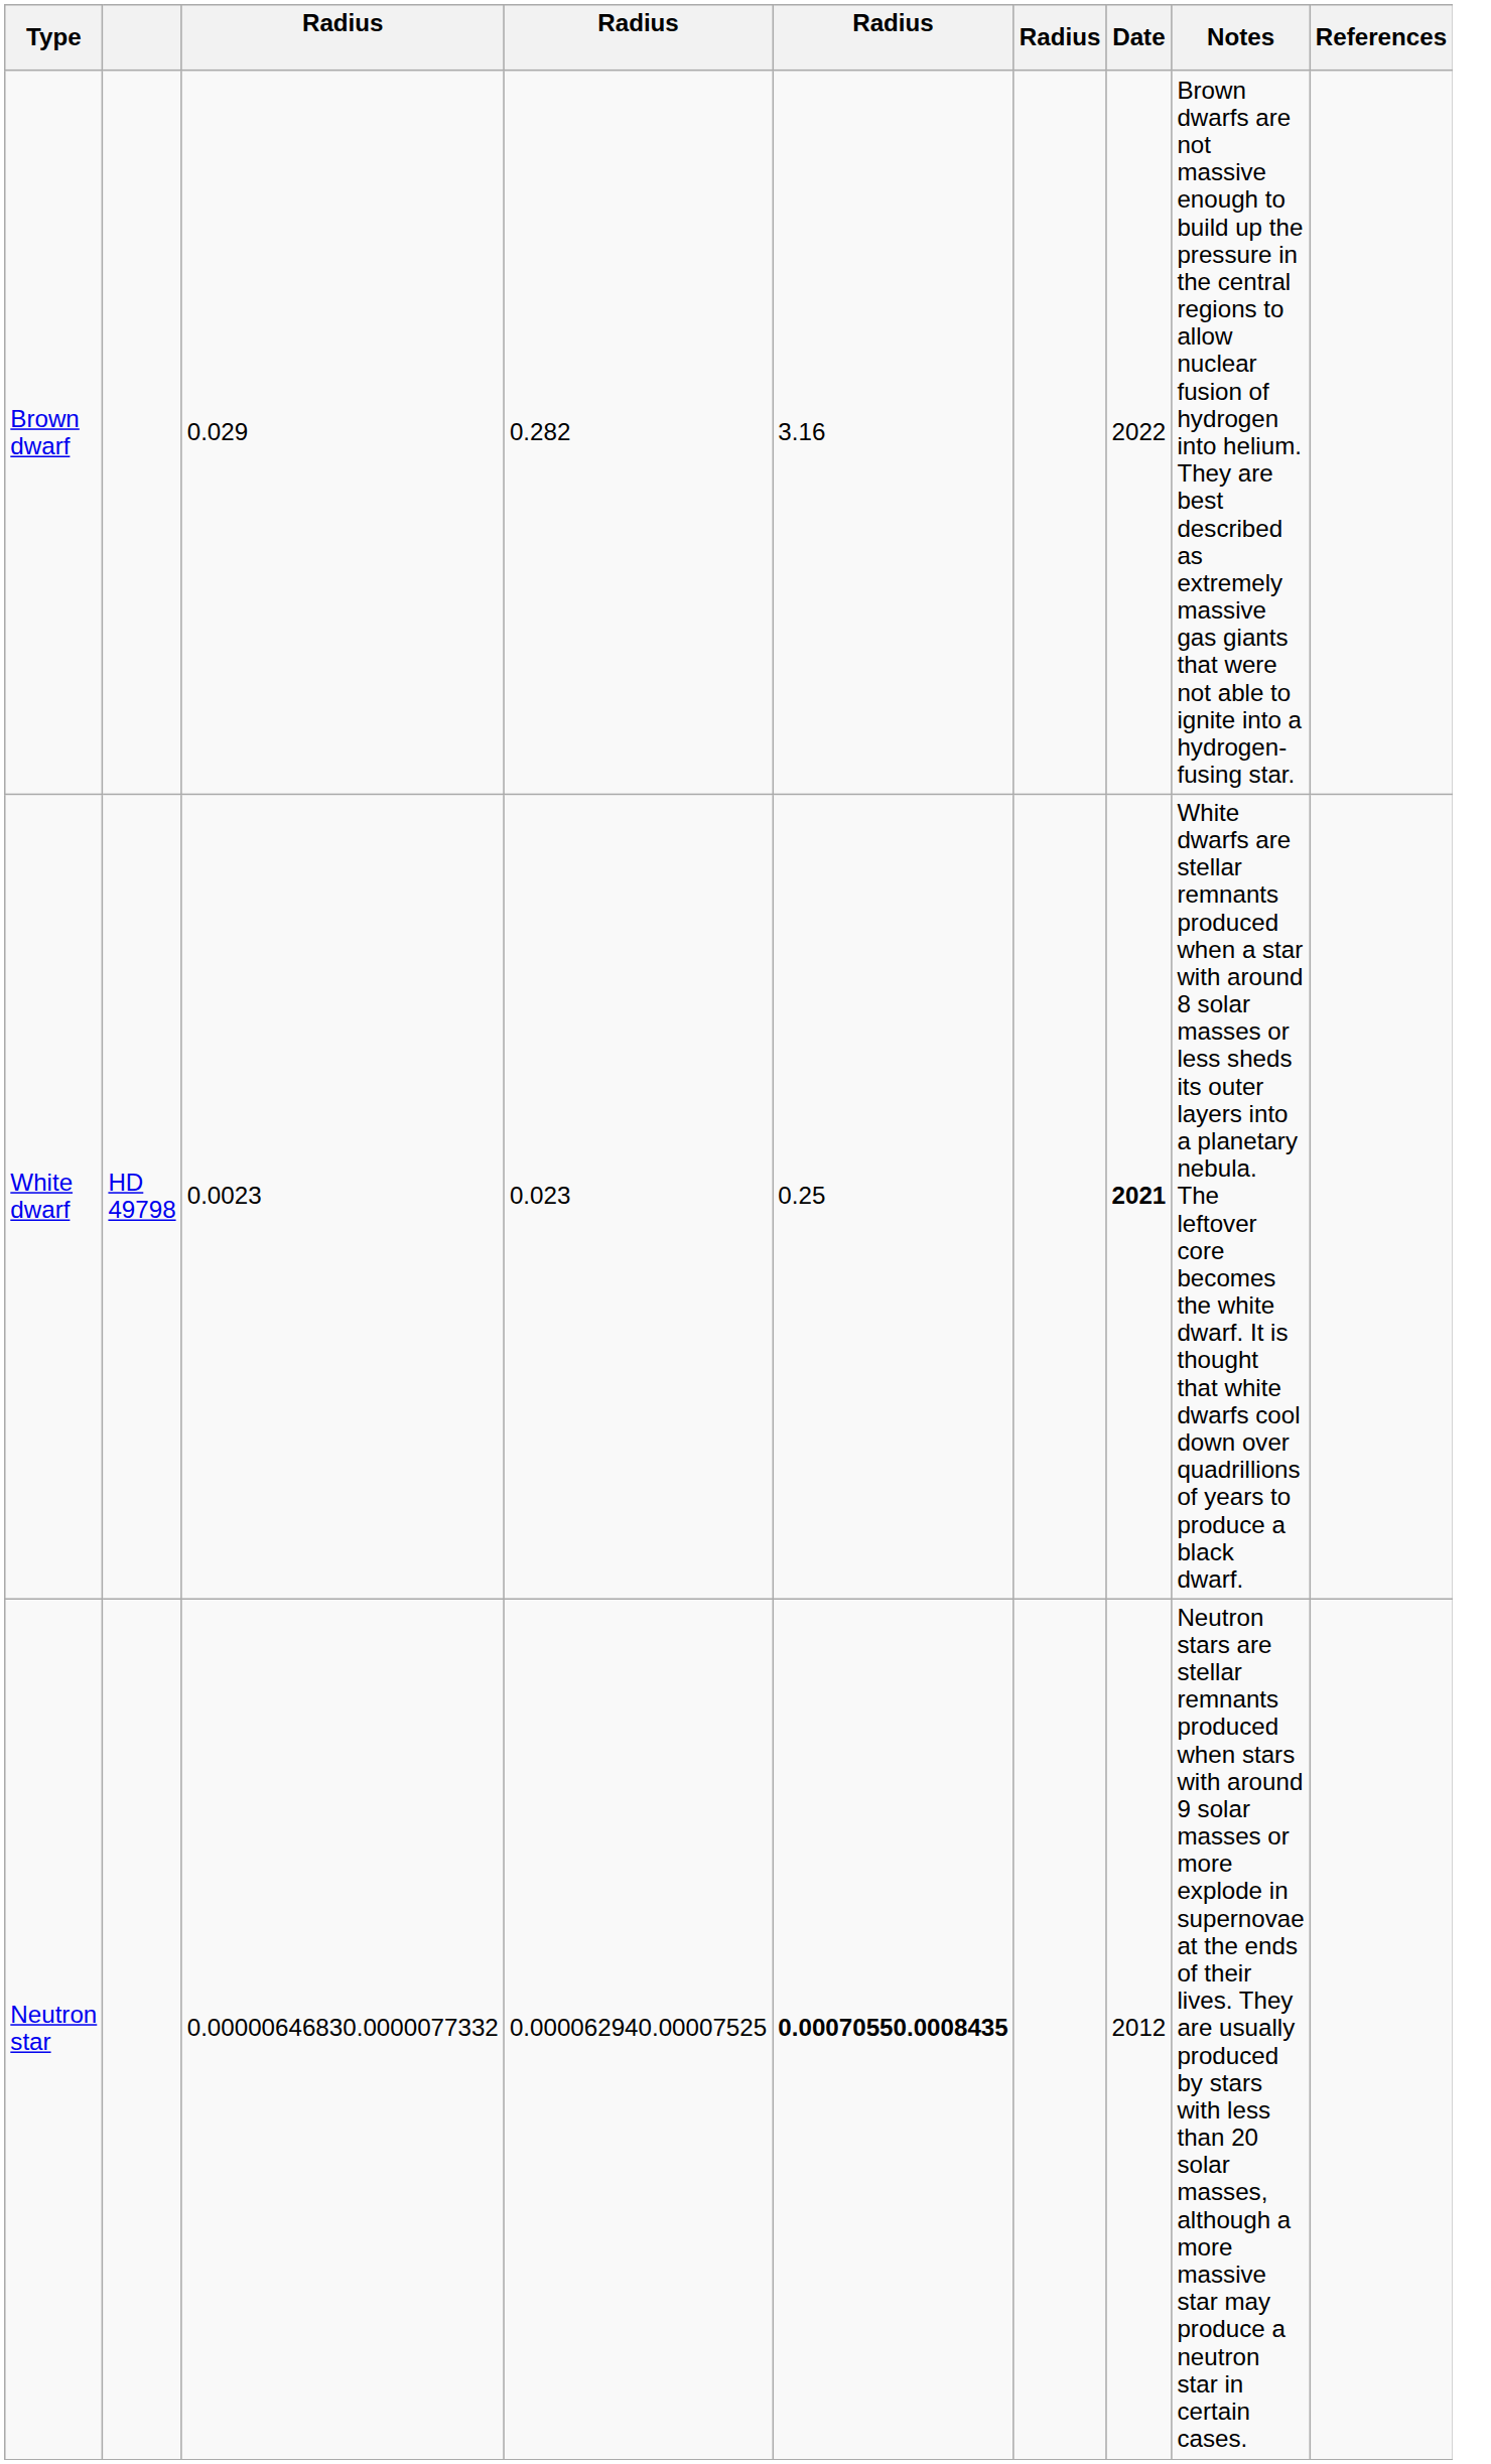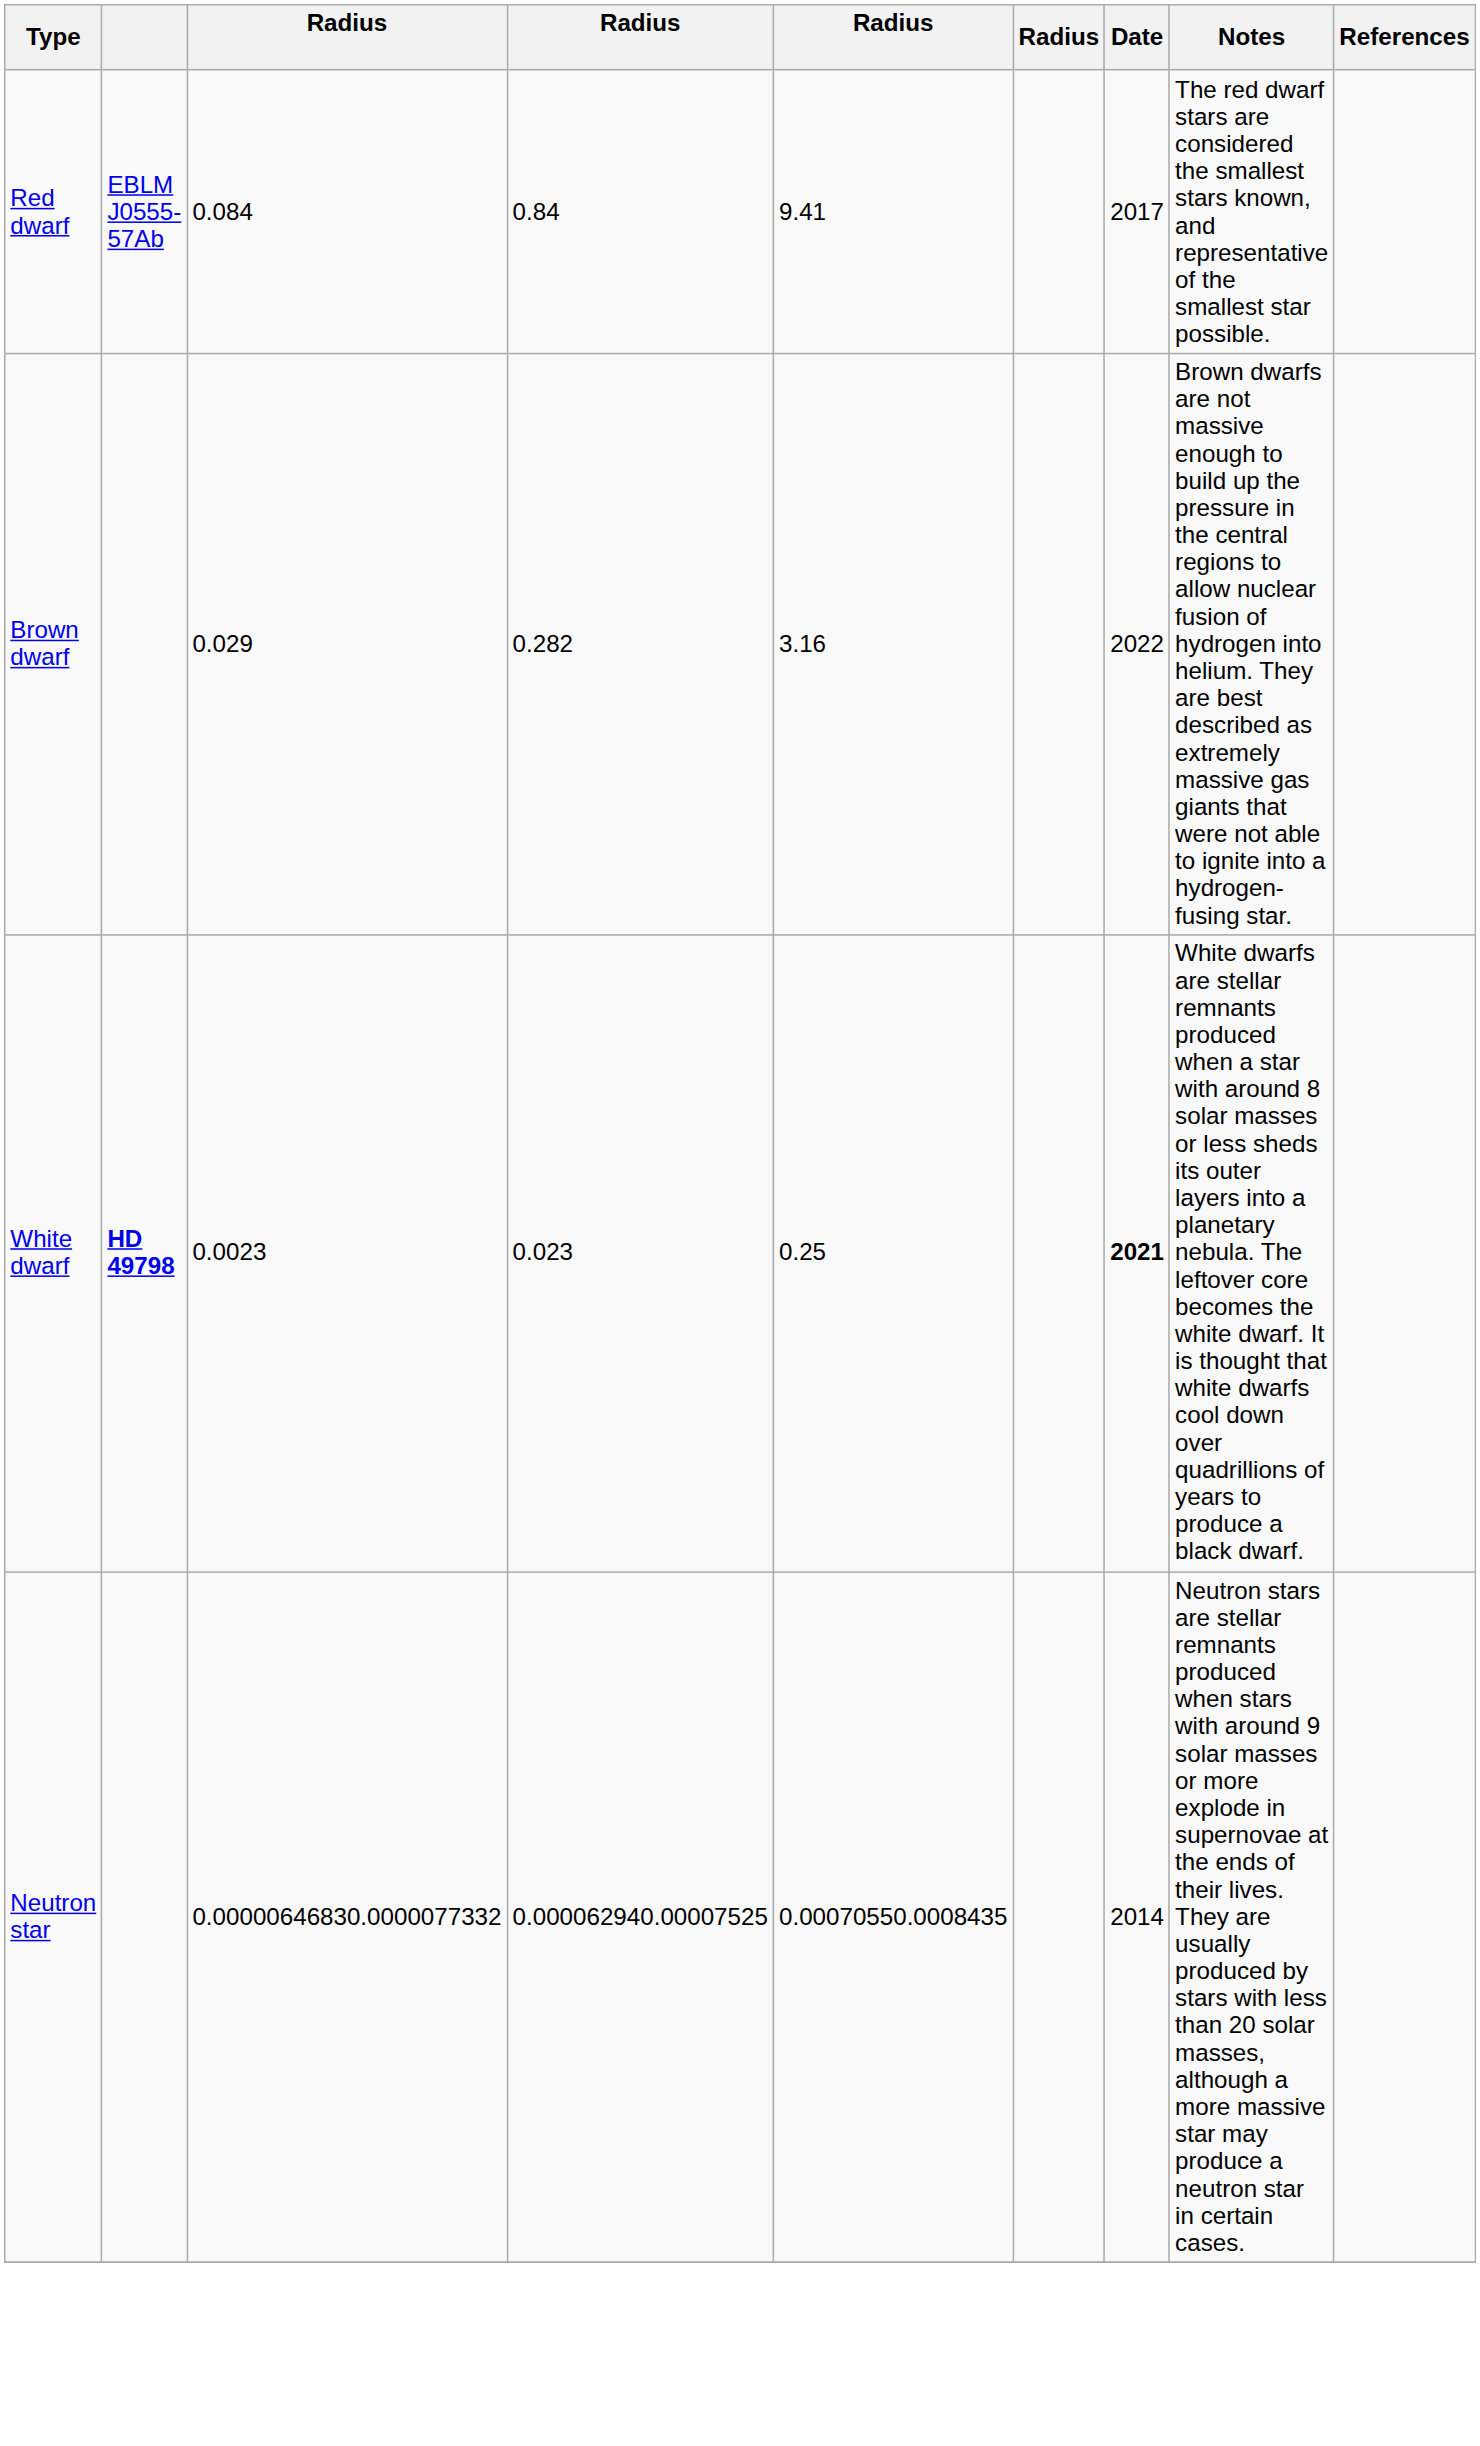+ row: Red dwarf | EBLM J0555-57Ab | 0.084 | 0.84 | 9.41 | 2017 | The red dwarf stars are considered the smallest stars known, and representative of the smallest star possible.
White dwarf | column 2: normal -> bold
Neutron star | column 5: bold -> normal
Neutron star | Date: 2012 -> 2014
